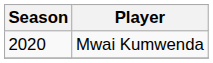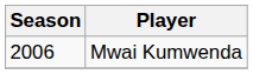Mwai Kumwenda | Season: 2020 -> 2006
